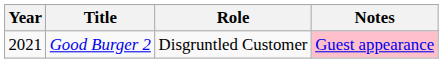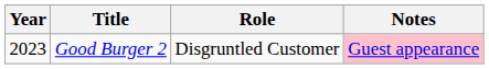Good Burger 2 | Year: 2021 -> 2023
